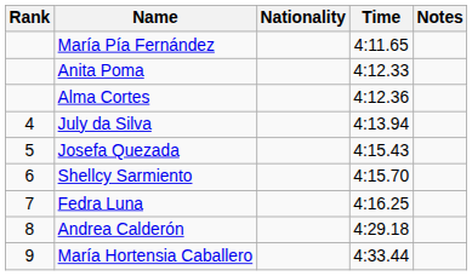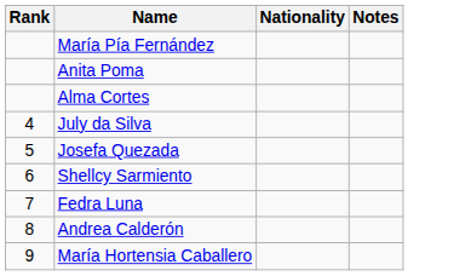- column: Time | 4:11.65 | 4:12.33 | 4:12.36 | 4:13.94 | 4:15.43 | 4:15.70 | 4:16.25 | 4:29.18 | 4:33.44
